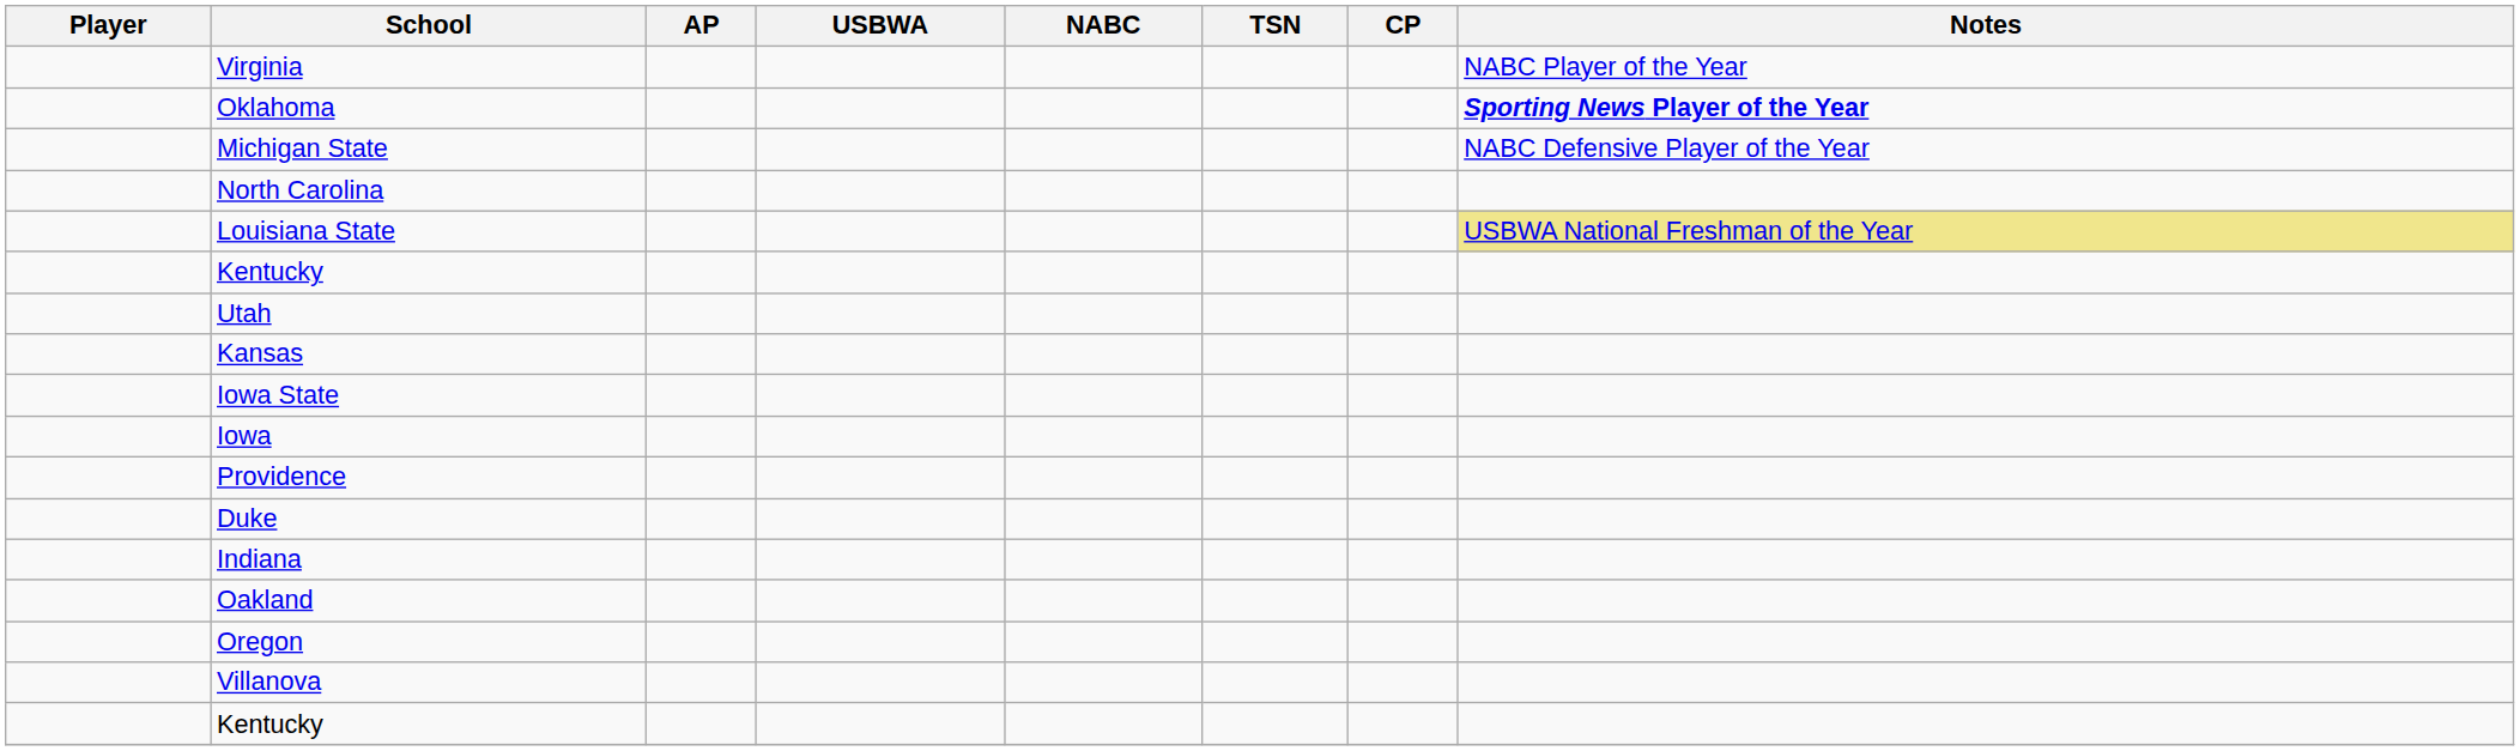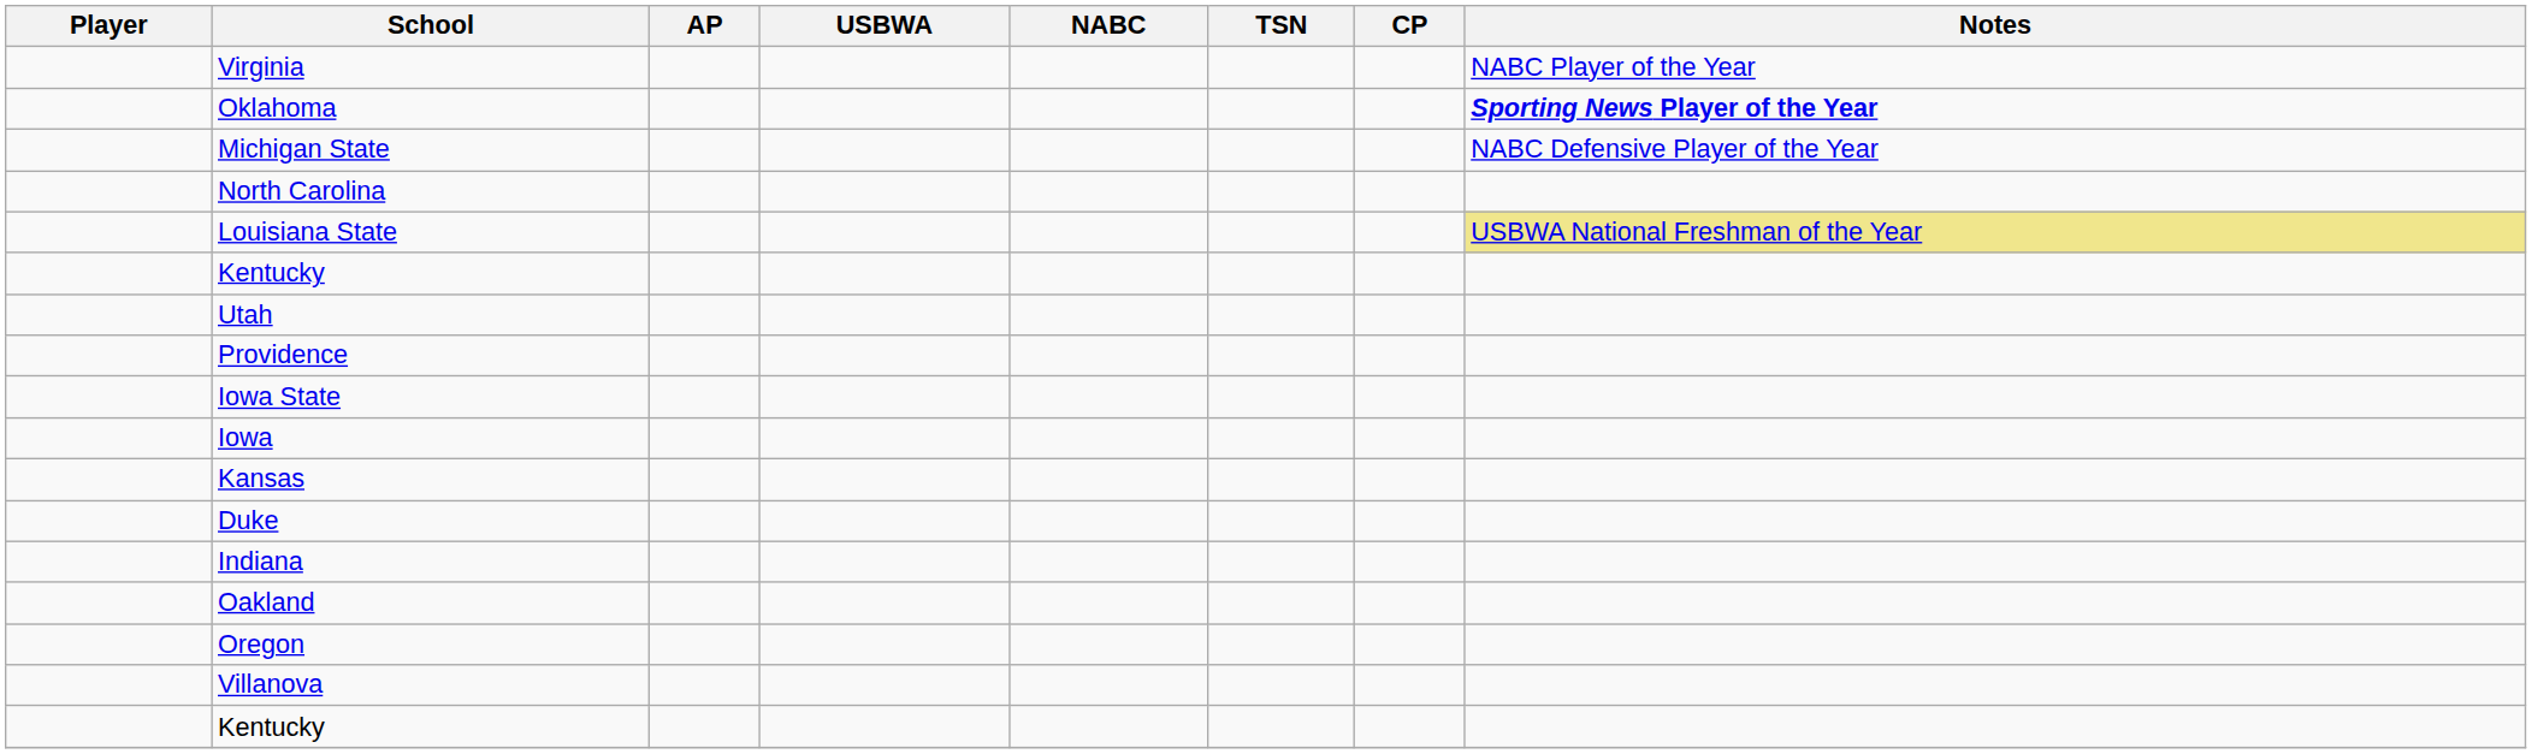rows swapped: Providence <-> Kansas
